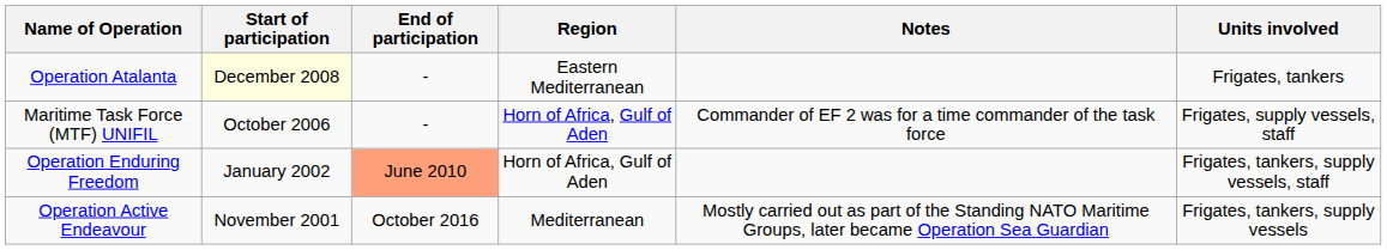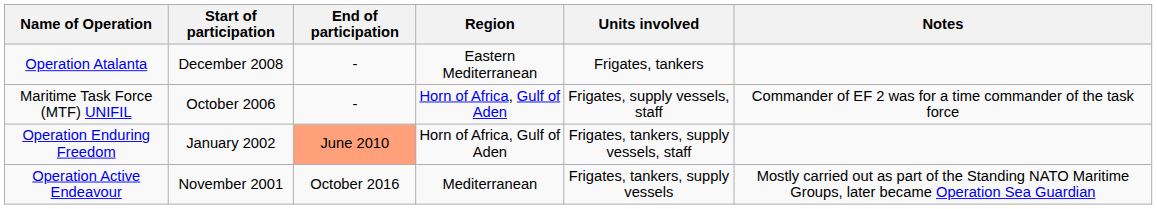columns swapped: Units involved <-> Notes
Operation Atalanta | Start of participation: lightyellow background -> no background
